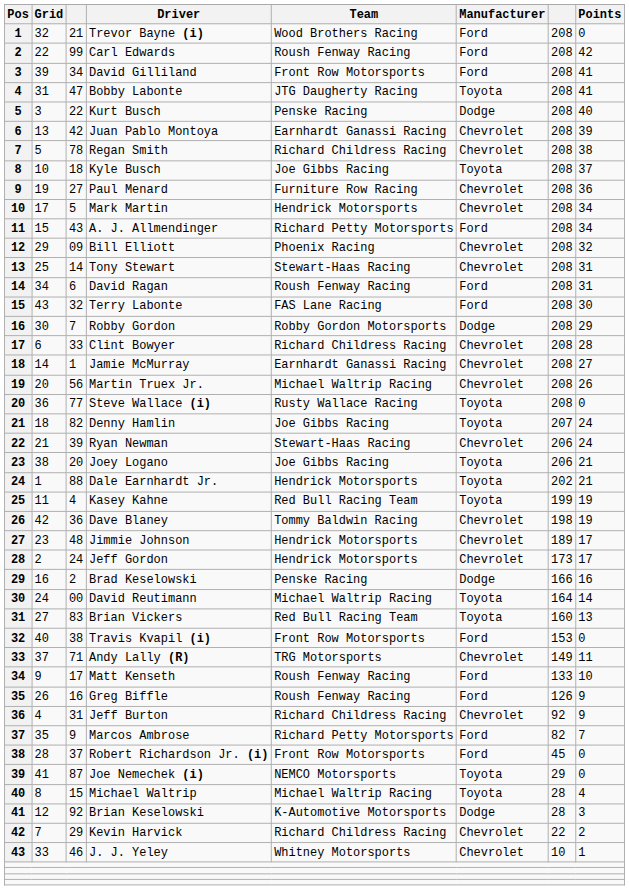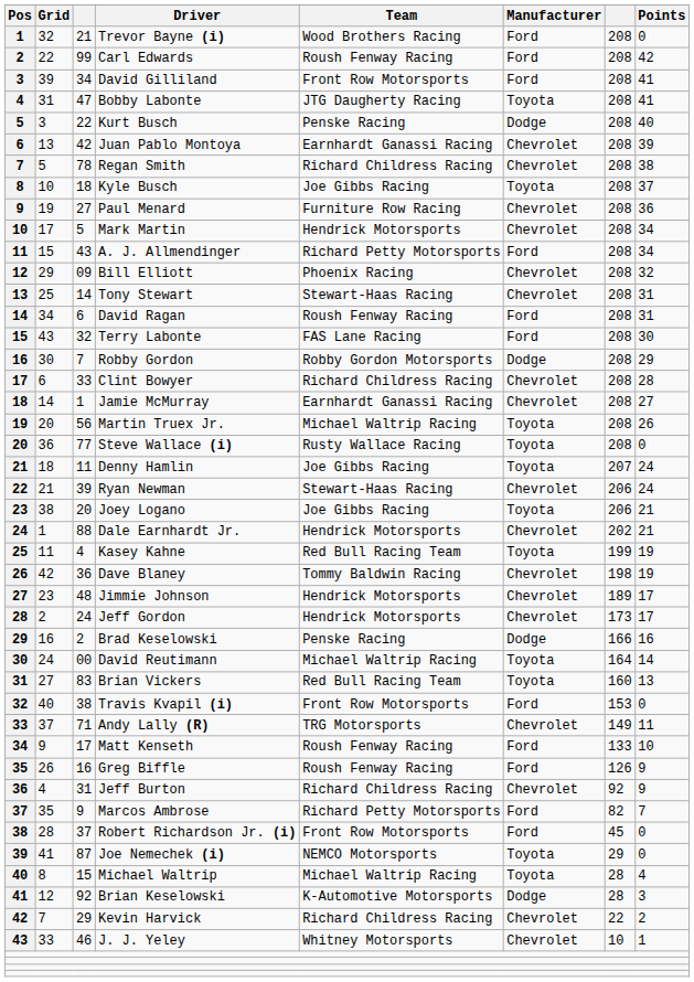Martin Truex Jr. | Manufacturer: Chevrolet -> Toyota
Denny Hamlin | column 3: 82 -> 11
Dale Earnhardt Jr. | Manufacturer: Toyota -> Chevrolet
